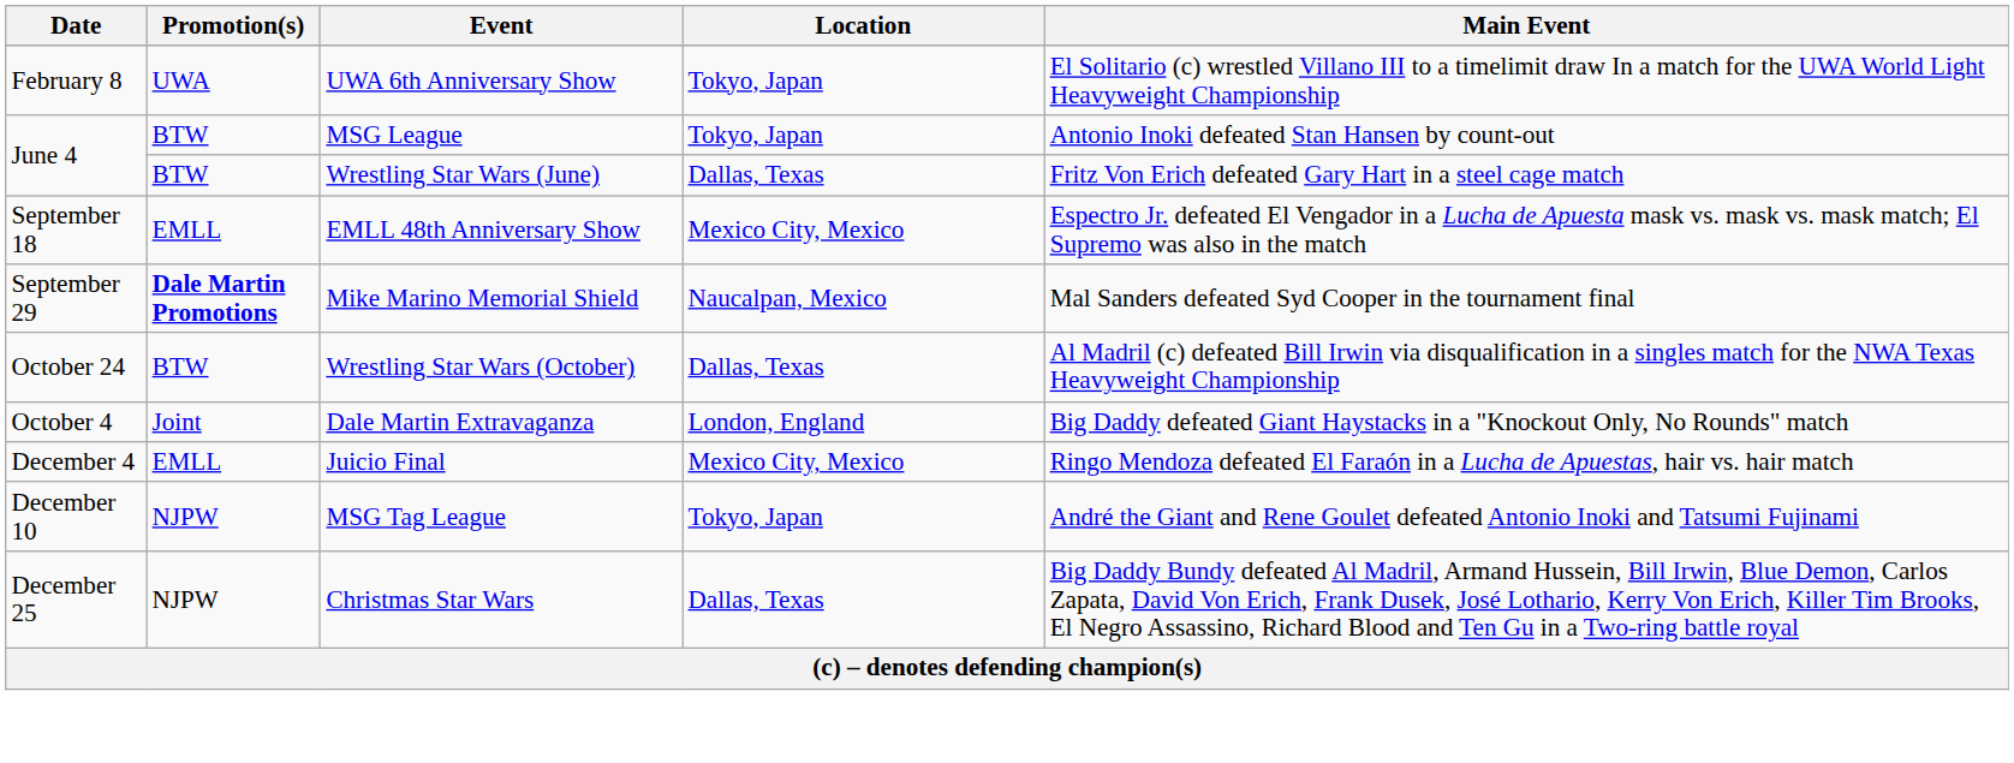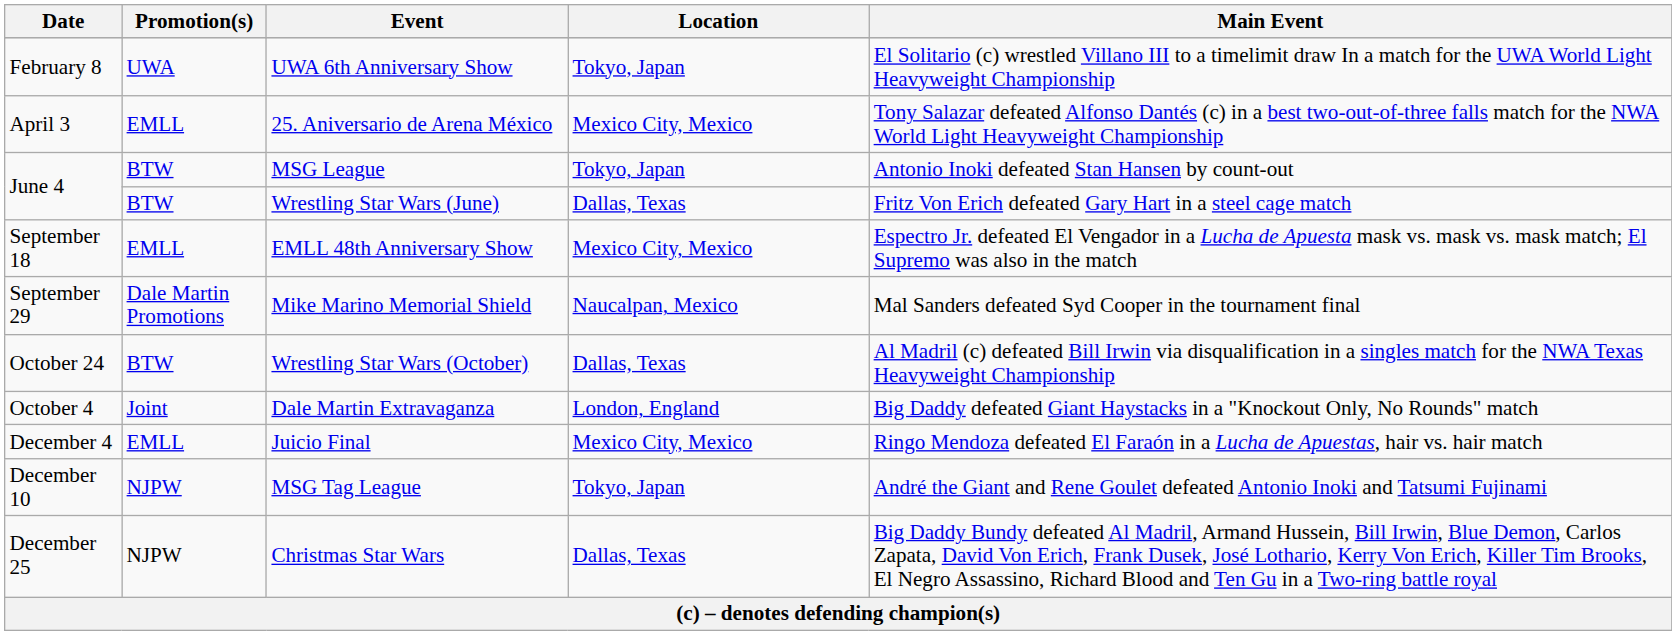+ row: April 3 | EMLL | 25. Aniversario de Arena México | Mexico City, Mexico | Tony Salazar defeated Alfonso Dantés (c) in a best two-out-of-three falls match for the NWA World Light Heavyweight Championship
Mike Marino Memorial Shield | Promotion(s): bold -> normal
